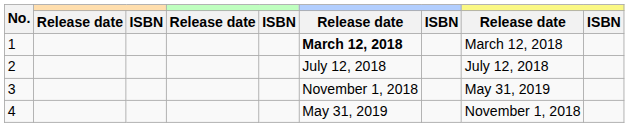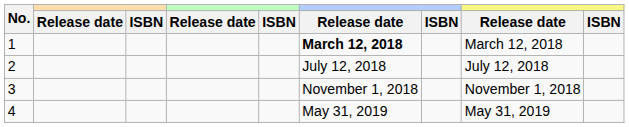3 | column 8: May 31, 2019 -> November 1, 2018
4 | column 8: November 1, 2018 -> May 31, 2019
